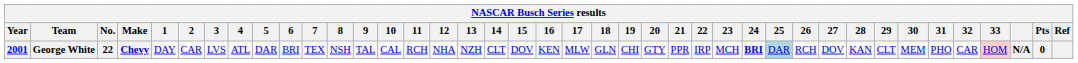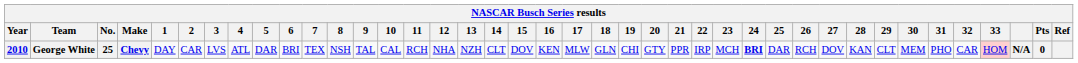George White | Year: 2001 -> 2010
George White | No.: 22 -> 25
George White | 25: lightblue background -> no background
